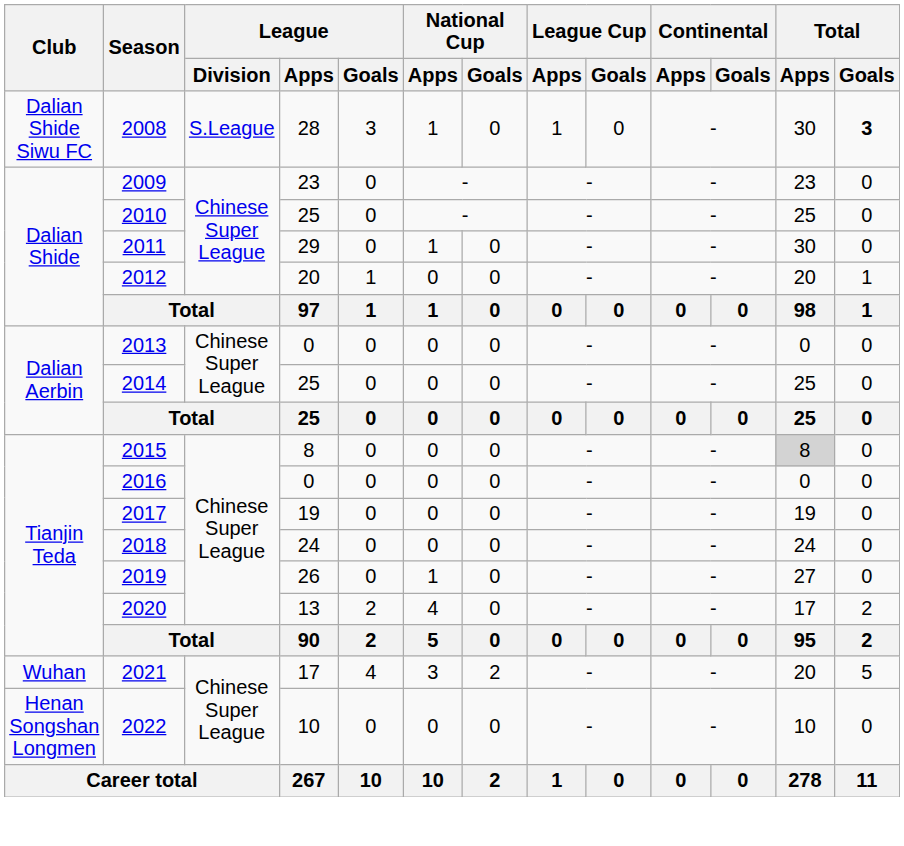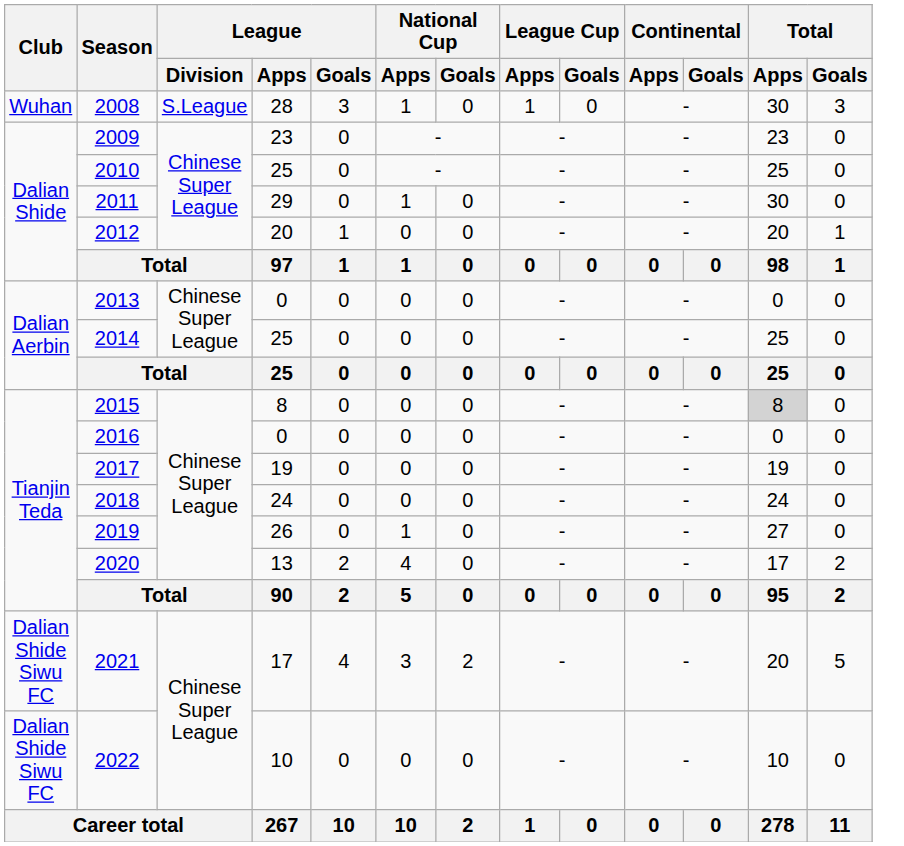2008 | Club: Dalian Shide Siwu FC -> Wuhan
2008 | Total / Goals: bold -> normal
2021 | Club: Wuhan -> Dalian Shide Siwu FC
2022 | Club: Henan Songshan Longmen -> Dalian Shide Siwu FC
